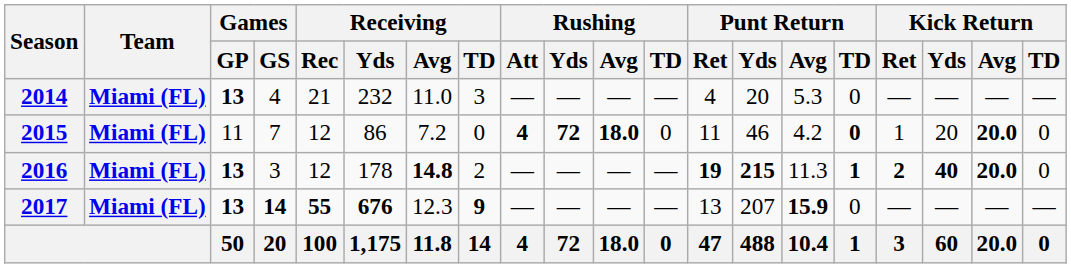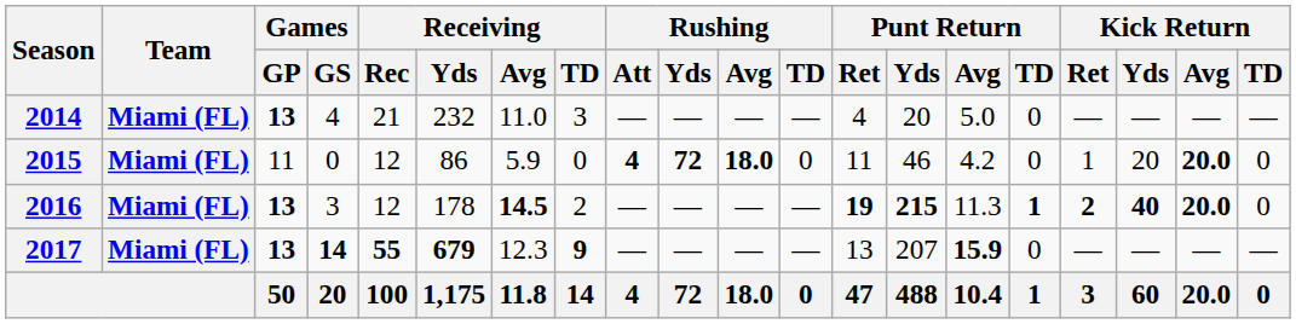2014 | Punt Return / Avg: 5.3 -> 5.0
2015 | Games / GS: 7 -> 0
2015 | Receiving / Avg: 7.2 -> 5.9
2015 | Punt Return / TD: bold -> normal
2016 | Receiving / Avg: 14.8 -> 14.5
2017 | Receiving / Yds: 676 -> 679
